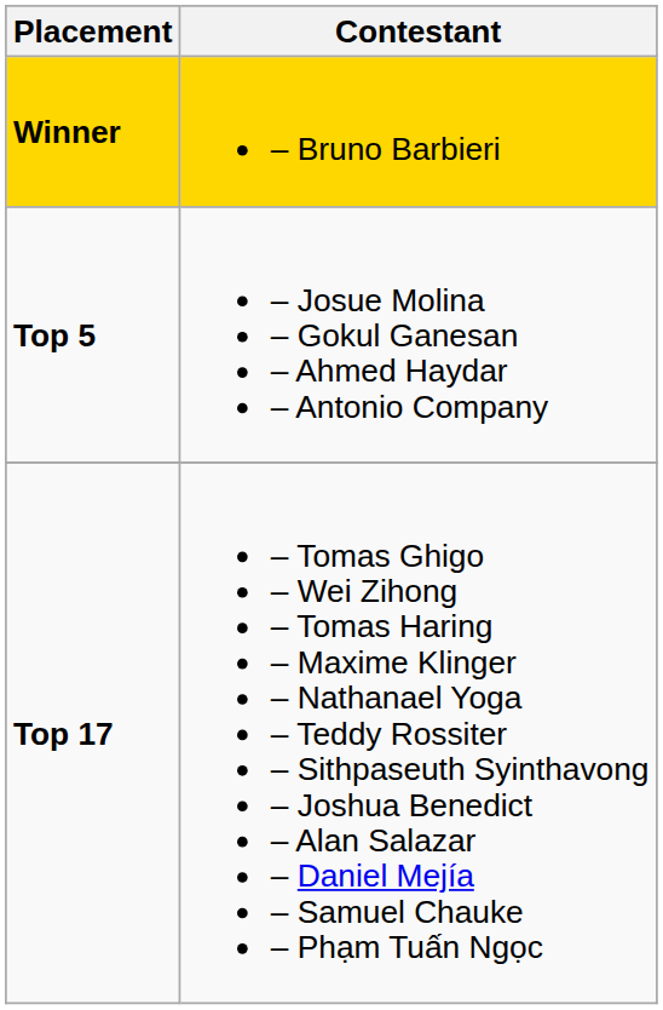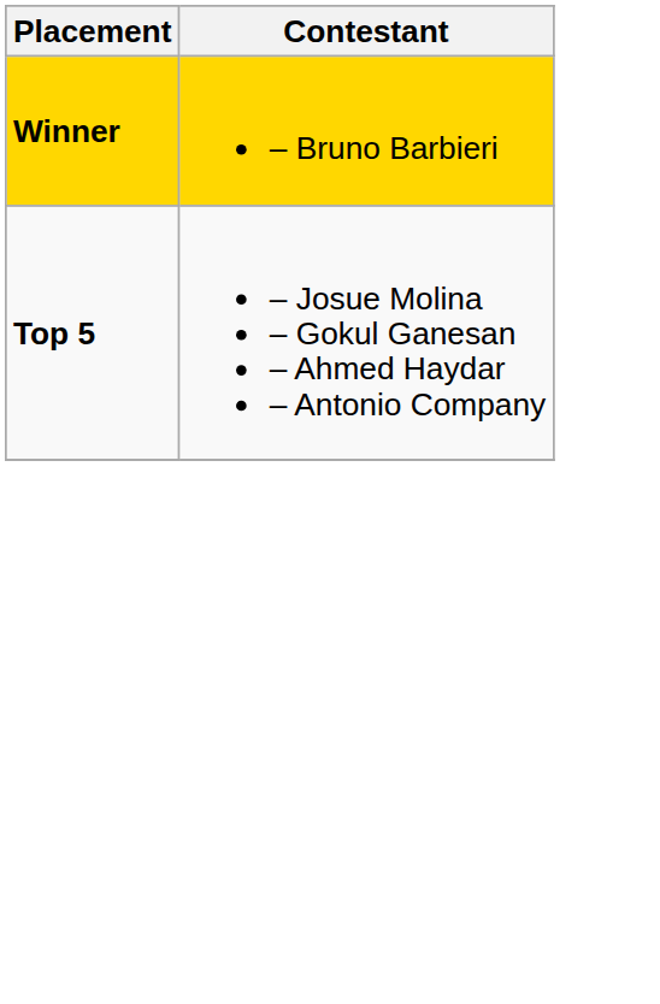- row: Top 17 | – Tomas Ghigo – Wei Zihong – Tomas Haring – Maxime Klinger – Nathanael Yoga – Teddy Rossiter – Sithpaseuth Syinthavong – Joshua Benedict – Alan Salazar – Daniel Mejía – Samuel Chauke – Phạm Tuấn Ngọc
